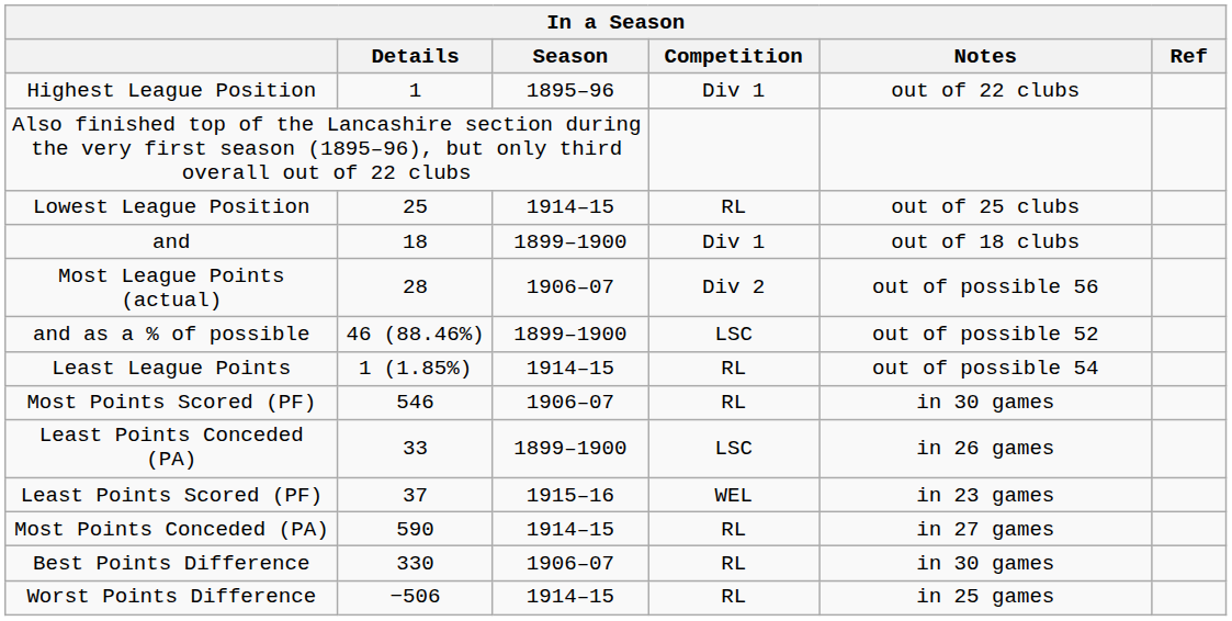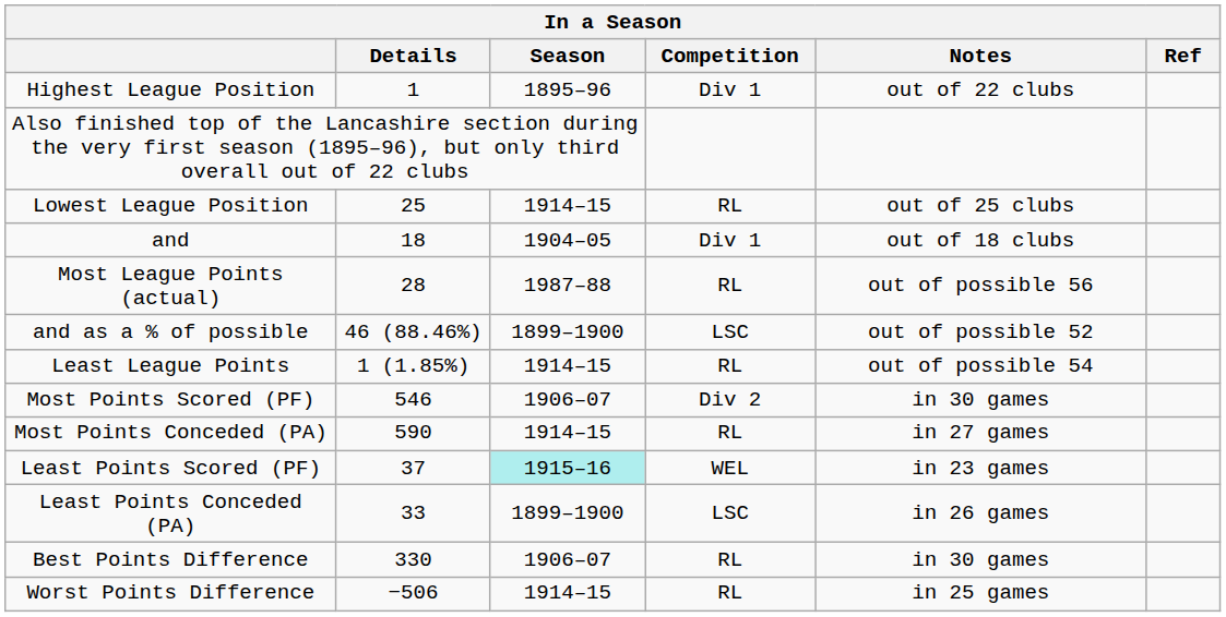and | Season: 1899–1900 -> 1904–05
Most League Points (actual) | Season: 1906–07 -> 1987–88
Most League Points (actual) | Competition: Div 2 -> RL
Most Points Scored (PF) | Competition: RL -> Div 2
rows swapped: Most Points Conceded (PA) <-> Least Points Conceded (PA)
Least Points Scored (PF) | Season: no background -> paleturquoise background
